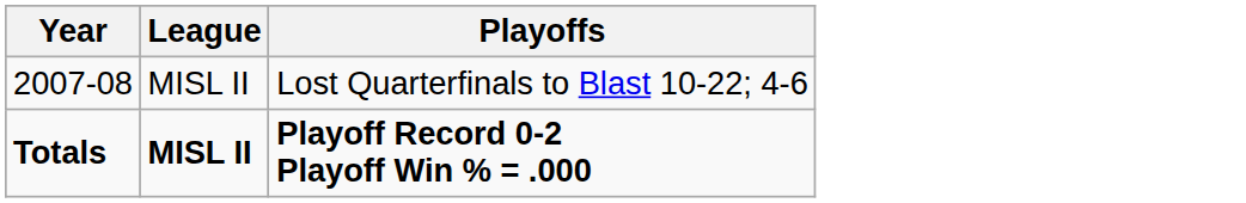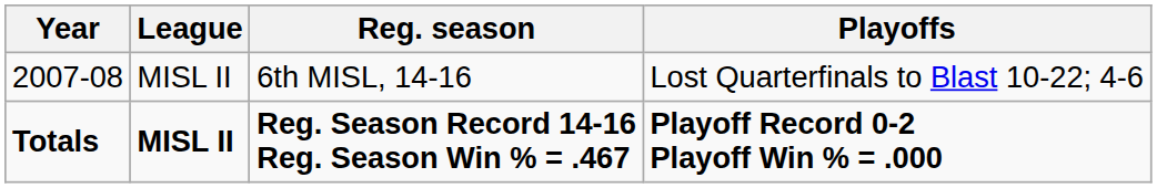+ column: Reg. season | 6th MISL, 14-16 | Reg. Season Record 14-16 Reg. Season Win % = .467
